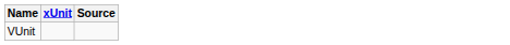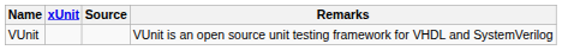+ column: Remarks | VUnit is an open source unit testing framework for VHDL and SystemVerilog
